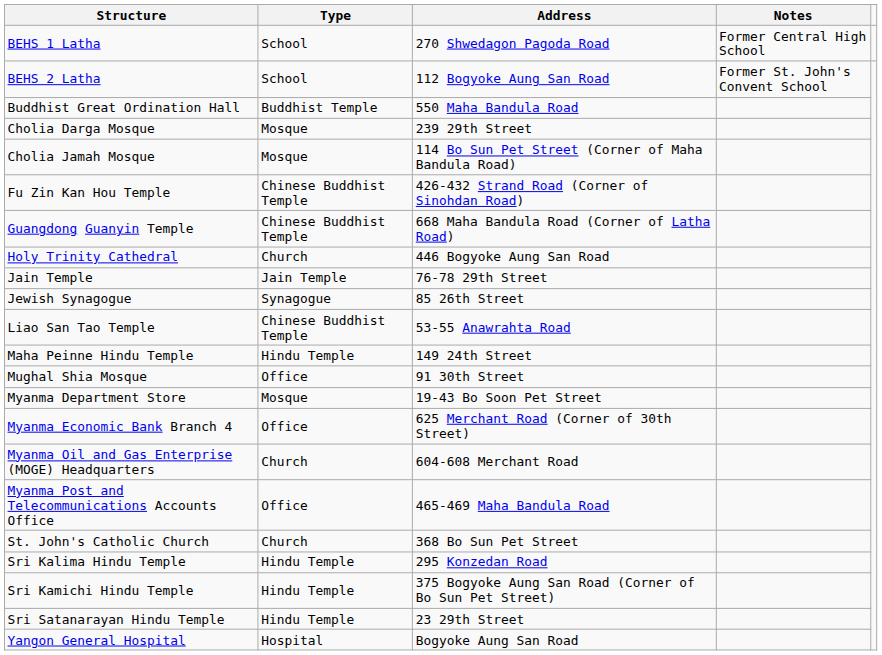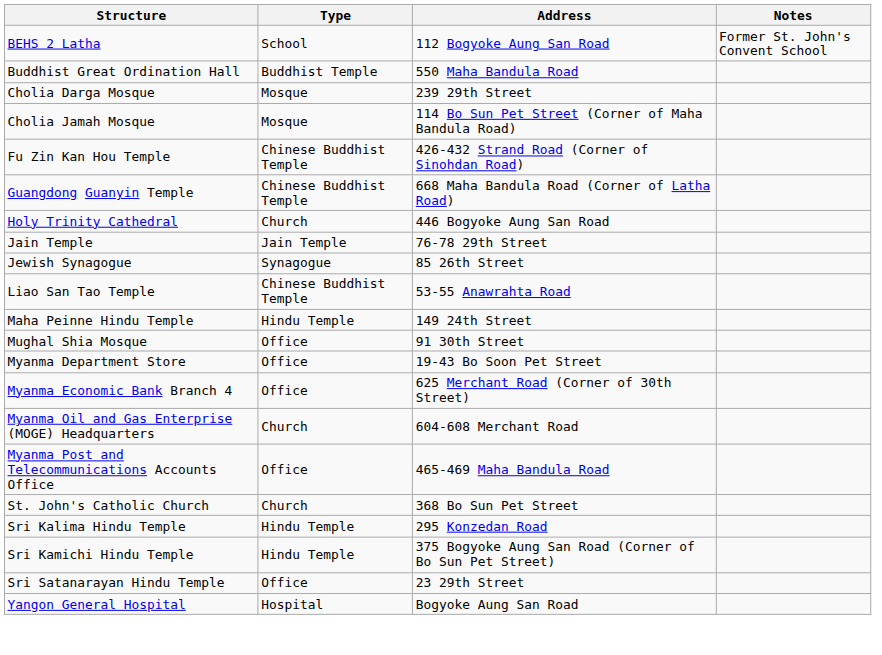- row: BEHS 1 Latha | School | 270 Shwedagon Pagoda Road | Former Central High School
Myanma Department Store | Type: Mosque -> Office
Sri Satanarayan Hindu Temple | Type: Hindu Temple -> Office
